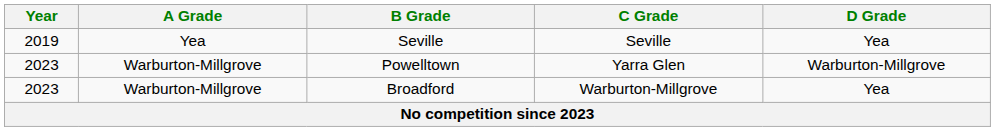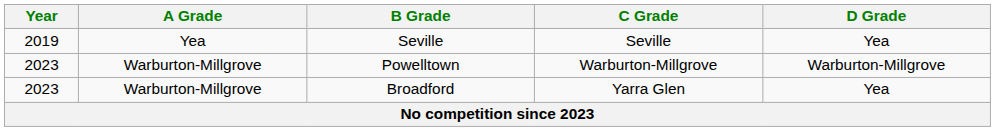Powelltown | C Grade: Yarra Glen -> Warburton-Millgrove
Broadford | C Grade: Warburton-Millgrove -> Yarra Glen
